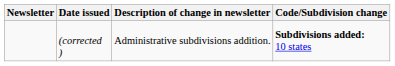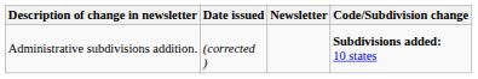columns swapped: Newsletter <-> Description of change in newsletter
